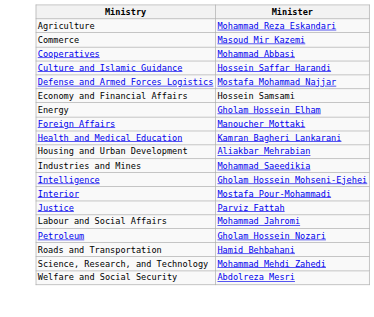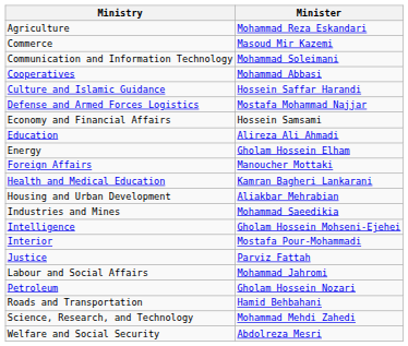+ row: Communication and Information Technology | Mohammad Soleimani
+ row: Education | Alireza Ali Ahmadi
